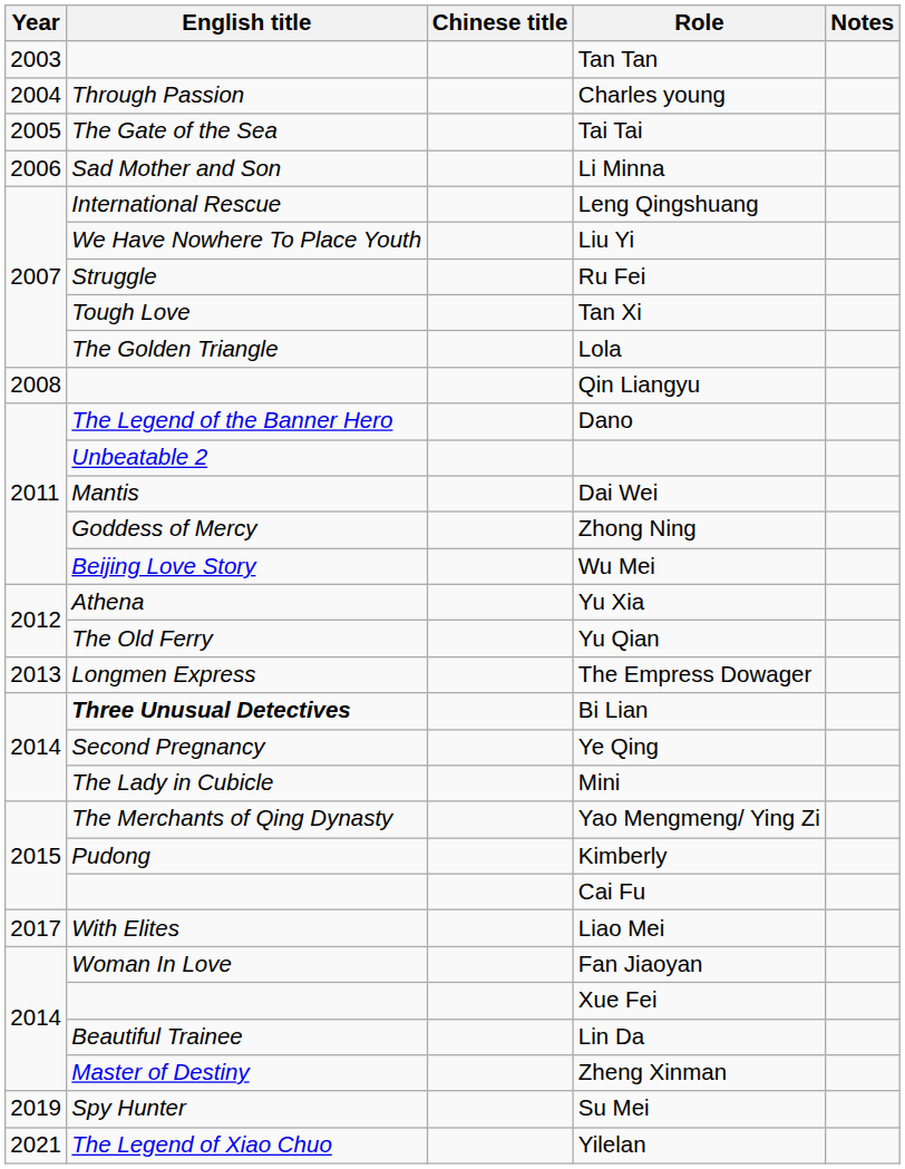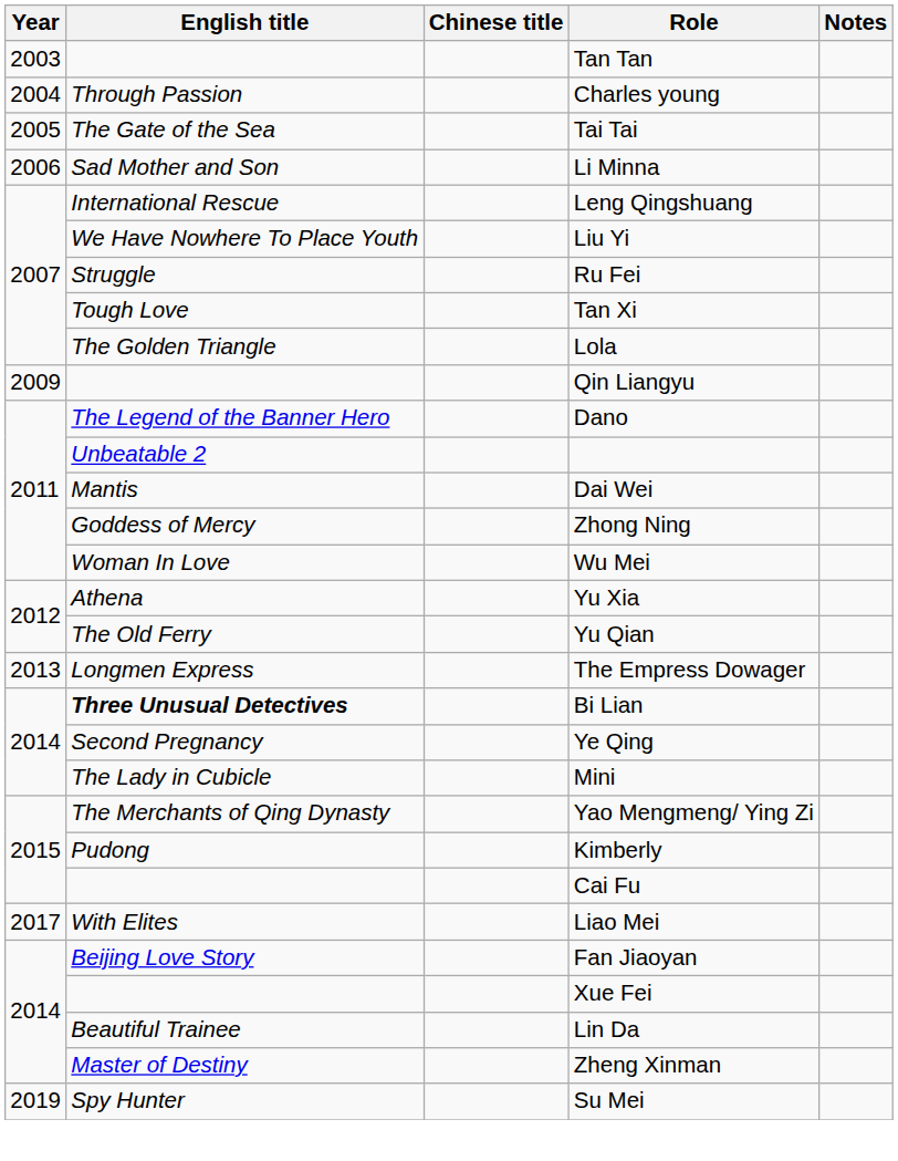Qin Liangyu | Year: 2008 -> 2009
Wu Mei | English title: Beijing Love Story -> Woman In Love
Fan Jiaoyan | English title: Woman In Love -> Beijing Love Story
- row: 2021 | The Legend of Xiao Chuo | Yilelan
